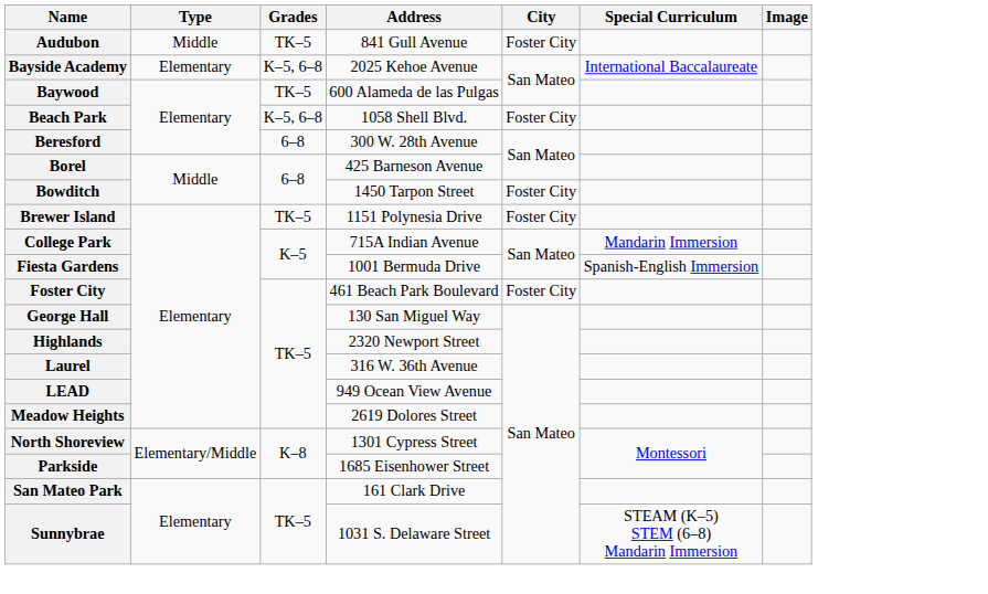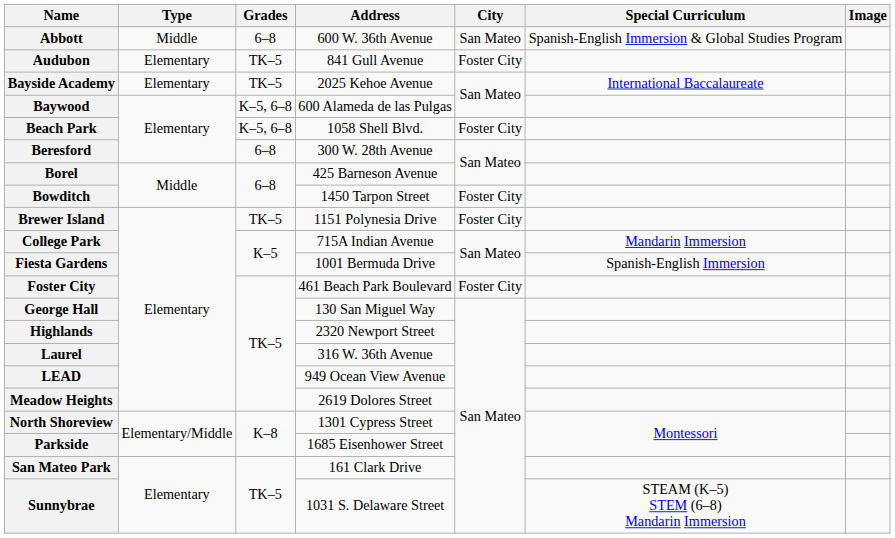+ row: Abbott | Middle | 6–8 | 600 W. 36th Avenue | San Mateo | Spanish-English Immersion & Global Studies Program
Audubon | Type: Middle -> Elementary
Bayside Academy | Grades: K–5, 6–8 -> TK–5
Baywood | Grades: TK–5 -> K–5, 6–8
